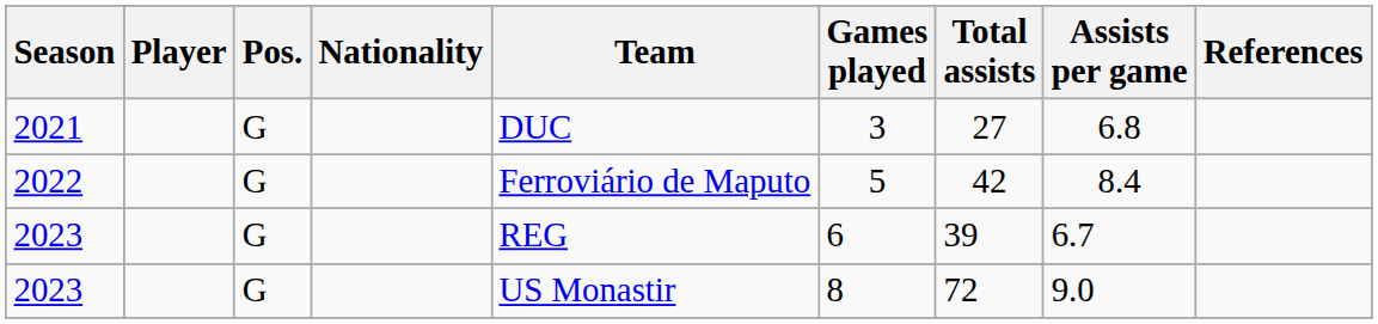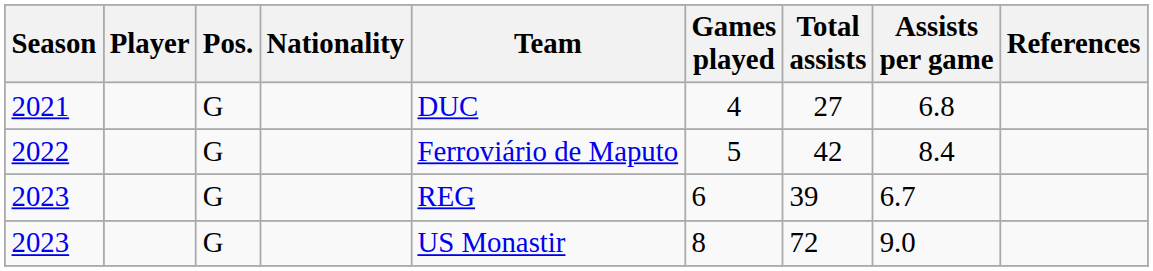2021 | Games played: 3 -> 4
